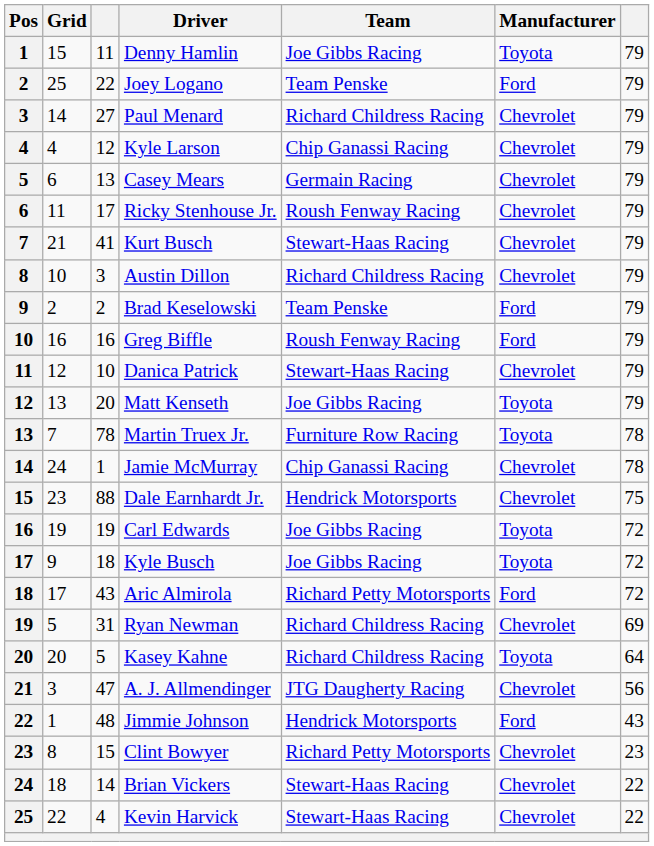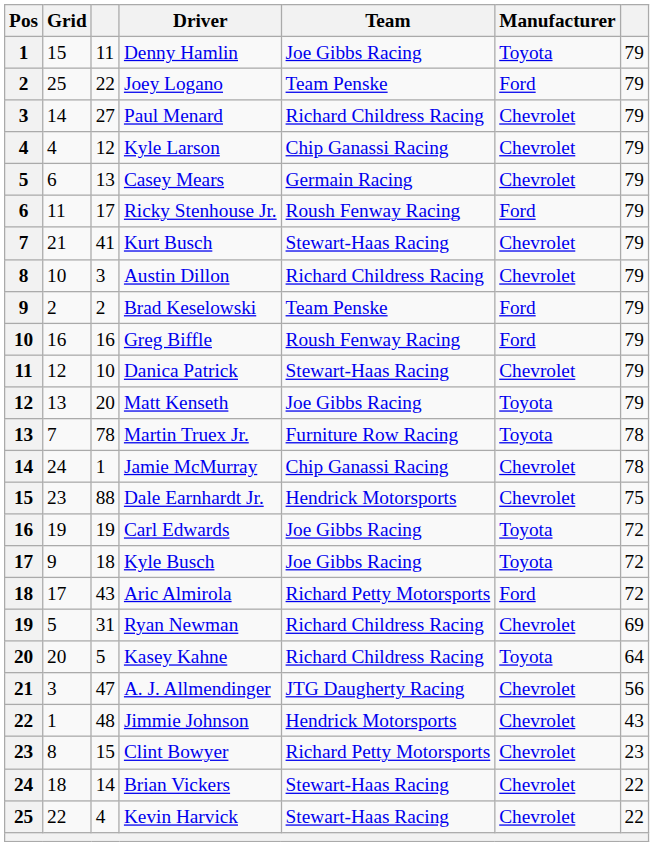Ricky Stenhouse Jr. | Manufacturer: Chevrolet -> Ford
Jimmie Johnson | Manufacturer: Ford -> Chevrolet
